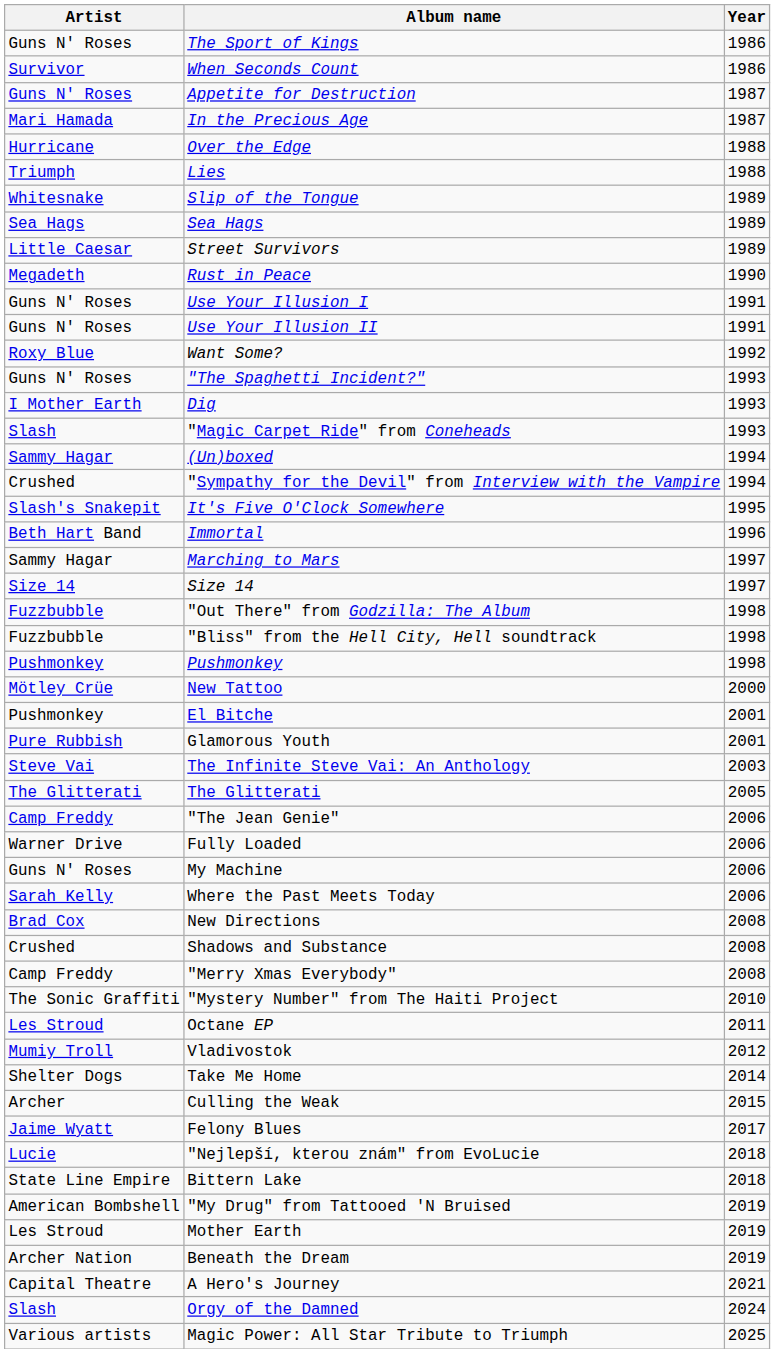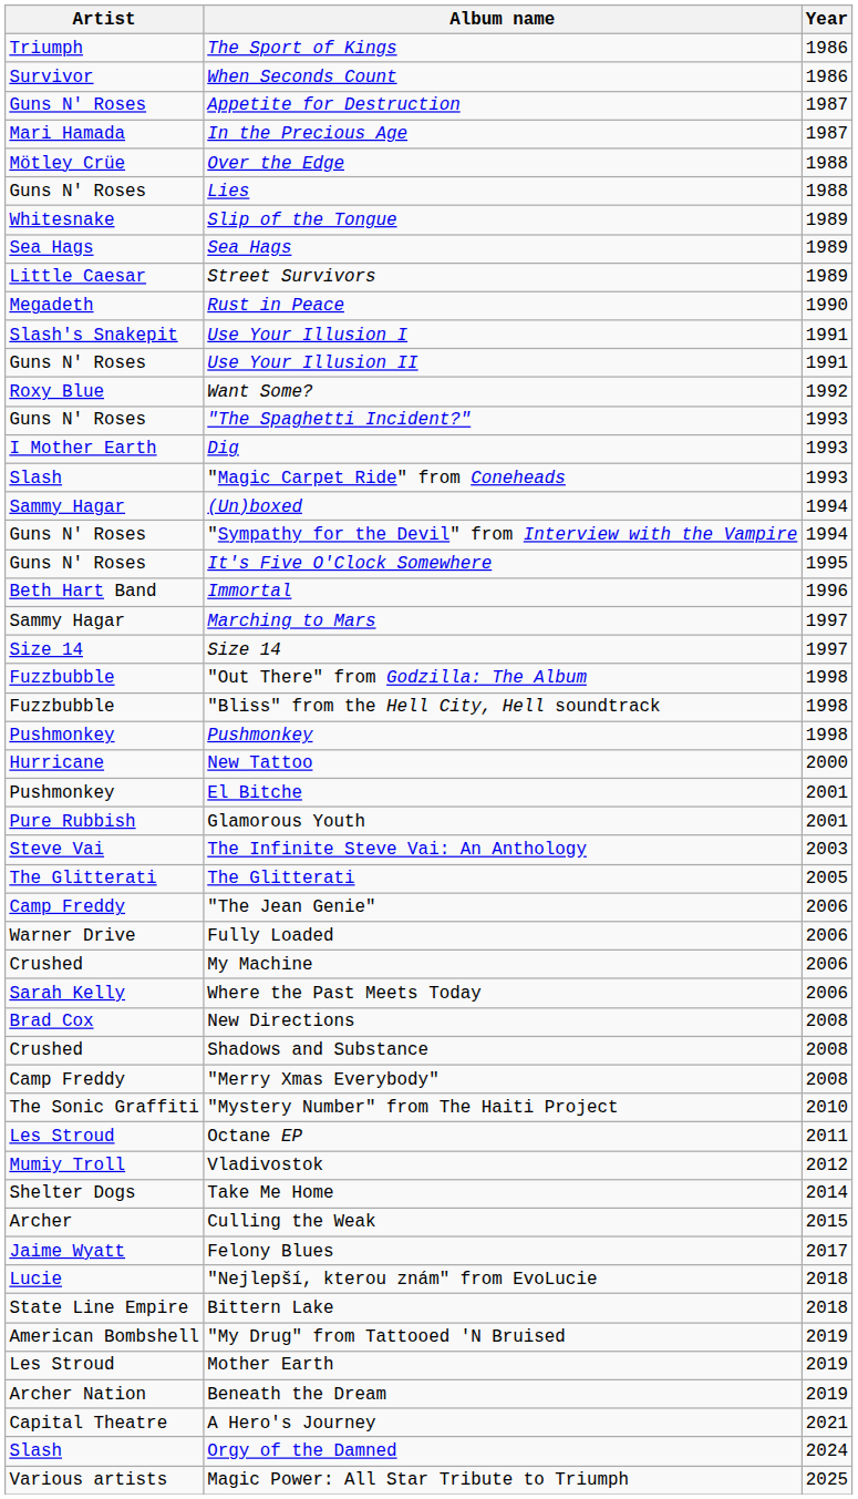The Sport of Kings | Artist: Guns N' Roses -> Triumph
Over the Edge | Artist: Hurricane -> Mötley Crüe
Lies | Artist: Triumph -> Guns N' Roses
Use Your Illusion I | Artist: Guns N' Roses -> Slash's Snakepit
"Sympathy for the Devil" from Interview with the Vampire | Artist: Crushed -> Guns N' Roses
It's Five O'Clock Somewhere | Artist: Slash's Snakepit -> Guns N' Roses
New Tattoo | Artist: Mötley Crüe -> Hurricane
My Machine | Artist: Guns N' Roses -> Crushed
